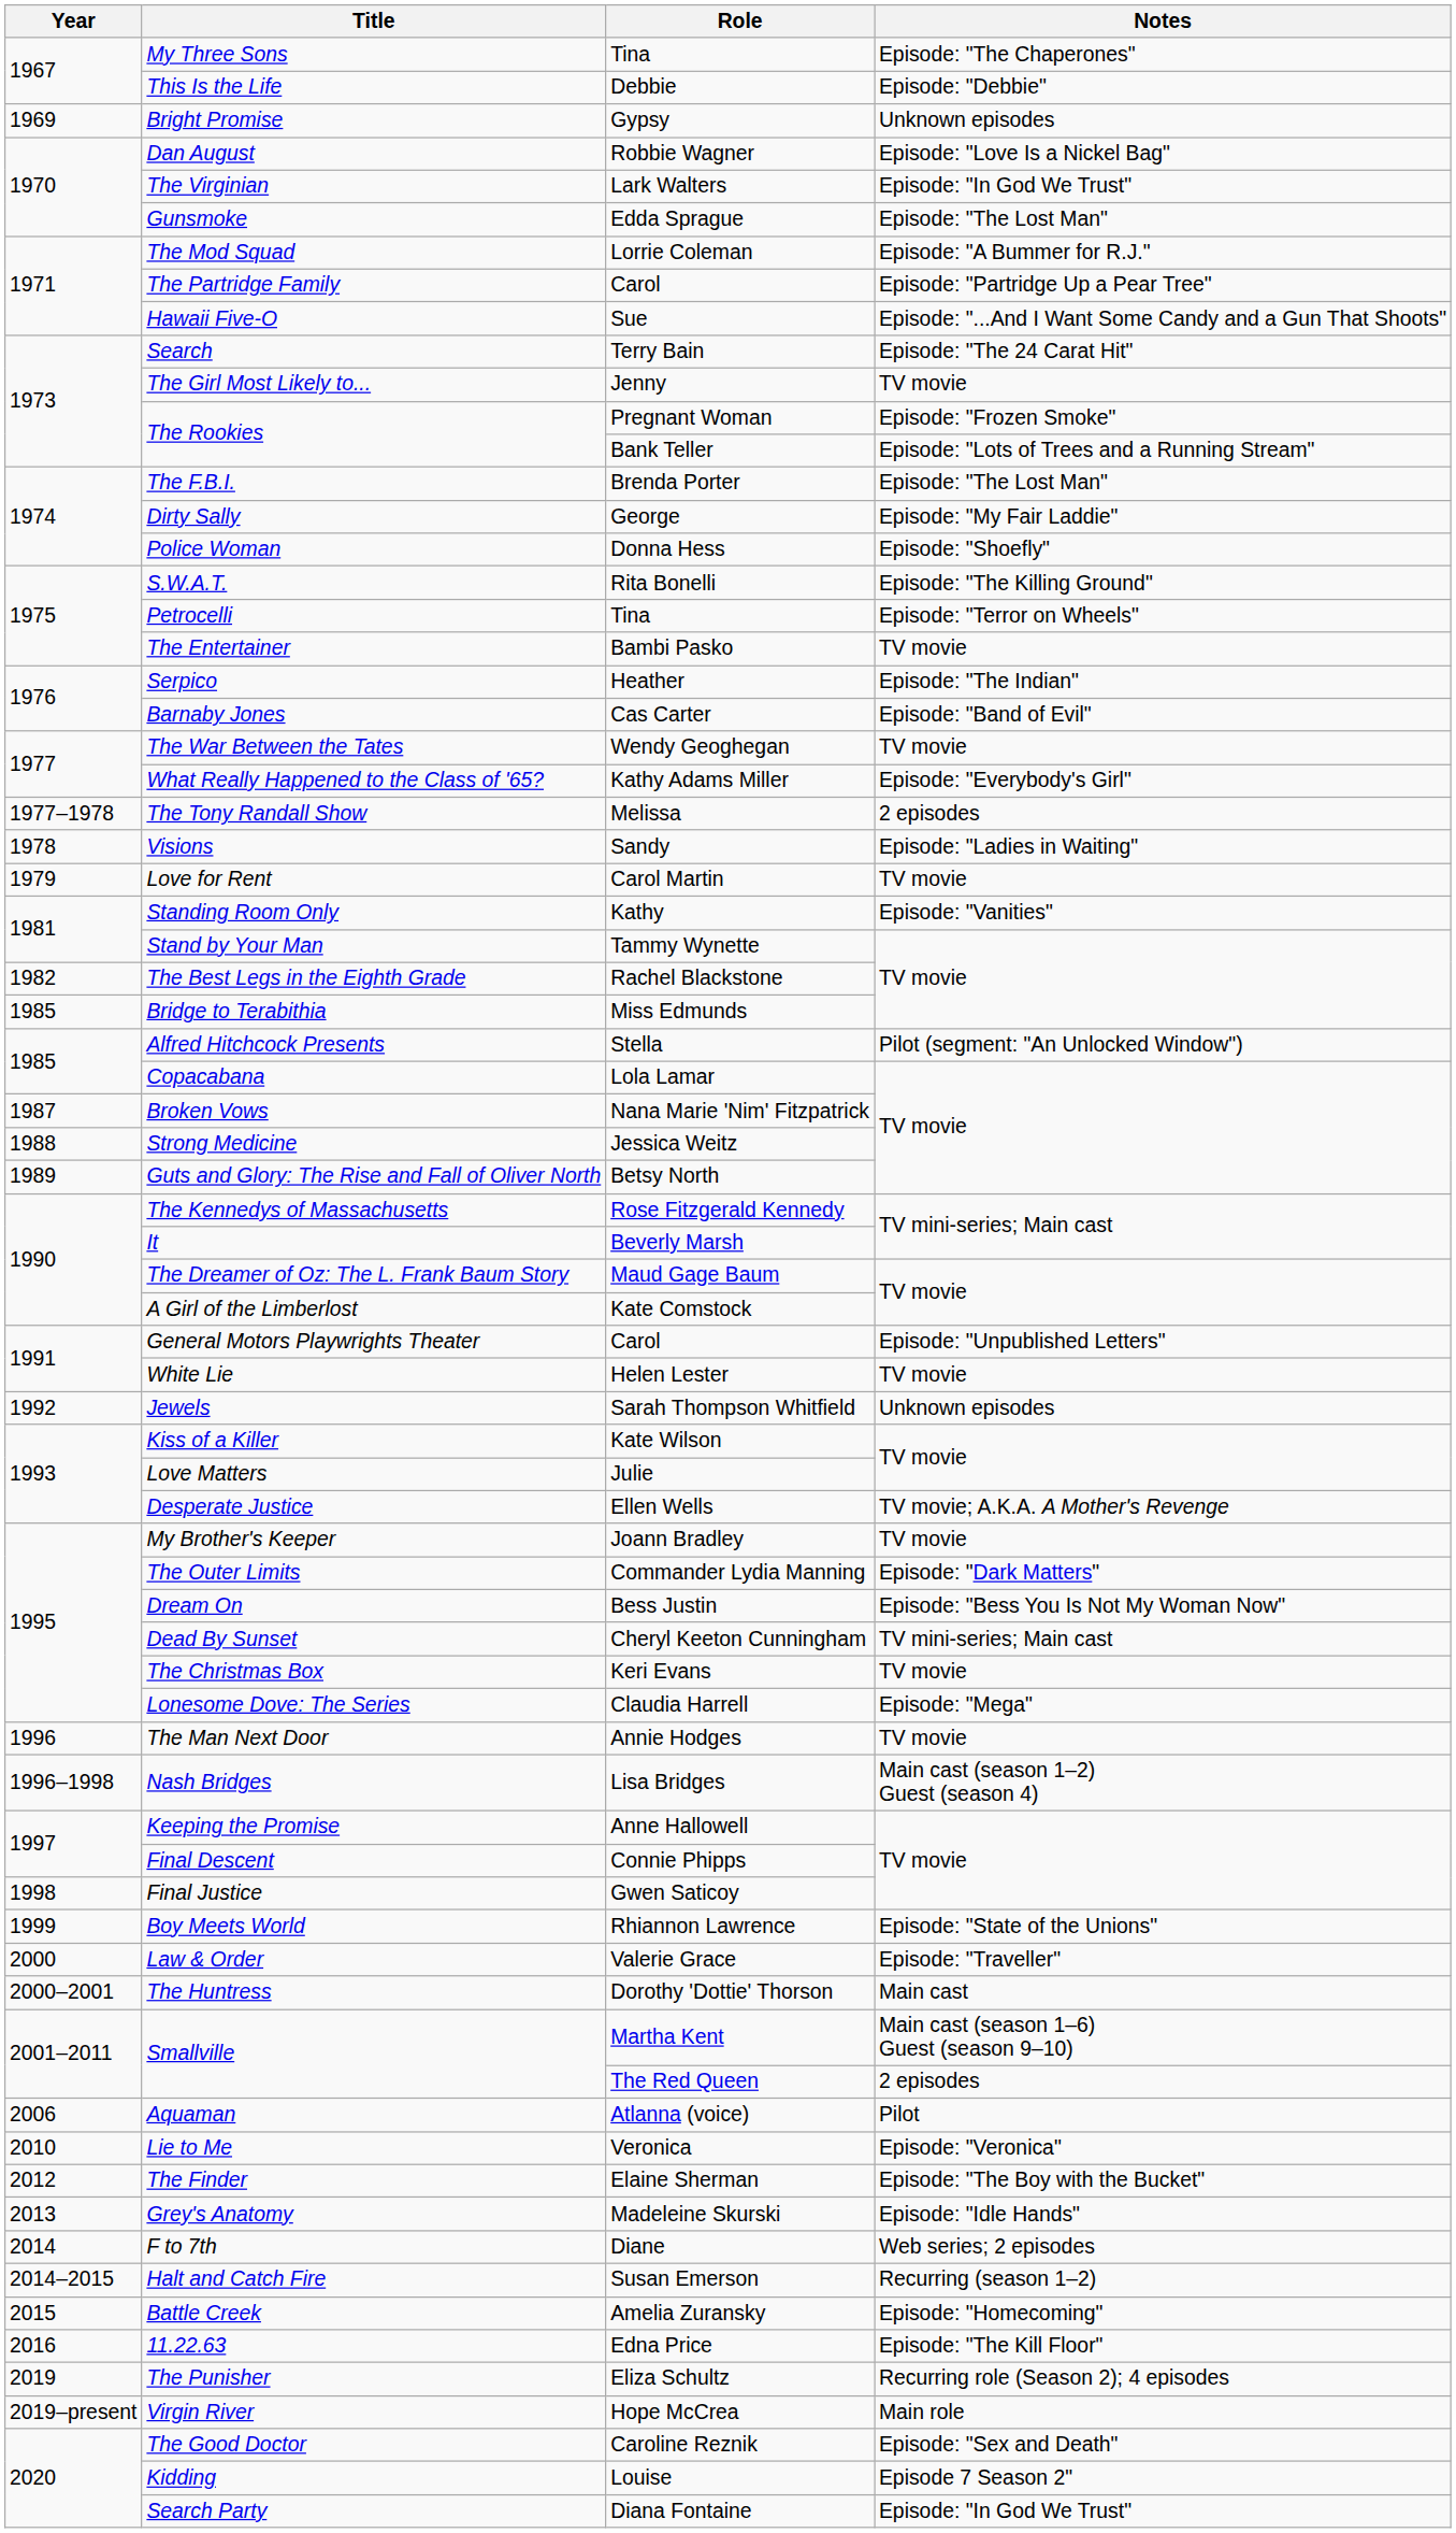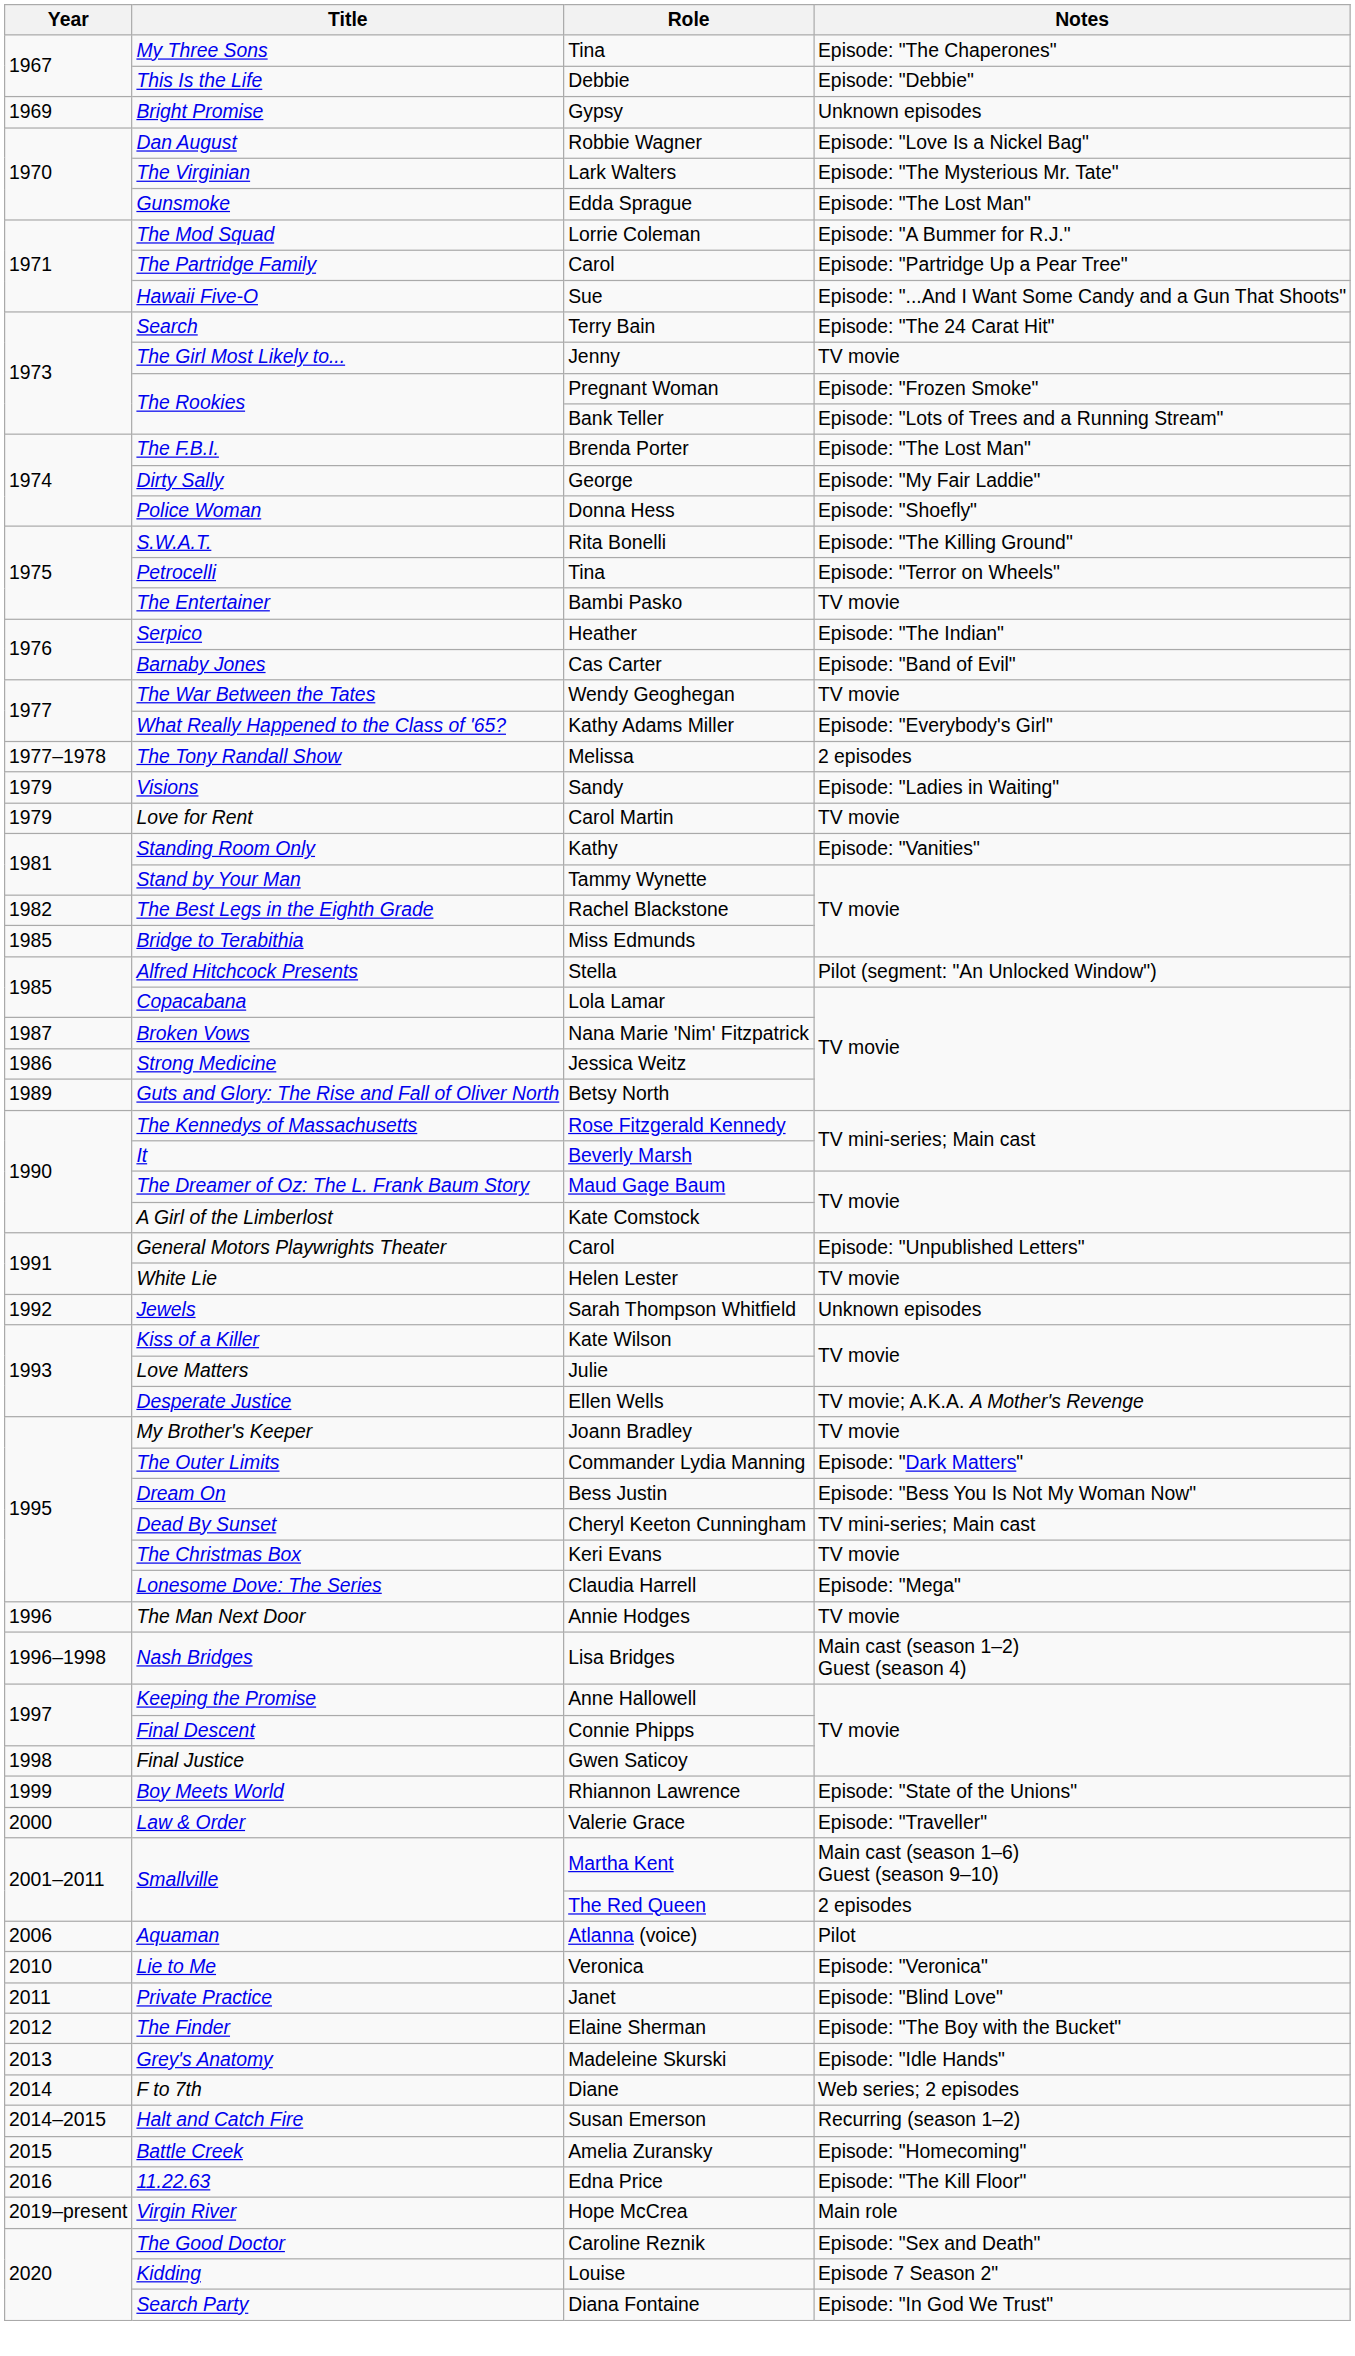The Virginian | Notes: Episode: "In God We Trust" -> Episode: "The Mysterious Mr. Tate"
Visions | Year: 1978 -> 1979
Strong Medicine | Year: 1988 -> 1986
- row: 2000–2001 | The Huntress | Dorothy 'Dottie' Thorson | Main cast
+ row: 2011 | Private Practice | Janet | Episode: "Blind Love"
- row: 2019 | The Punisher | Eliza Schultz | Recurring role (Season 2); 4 episodes
